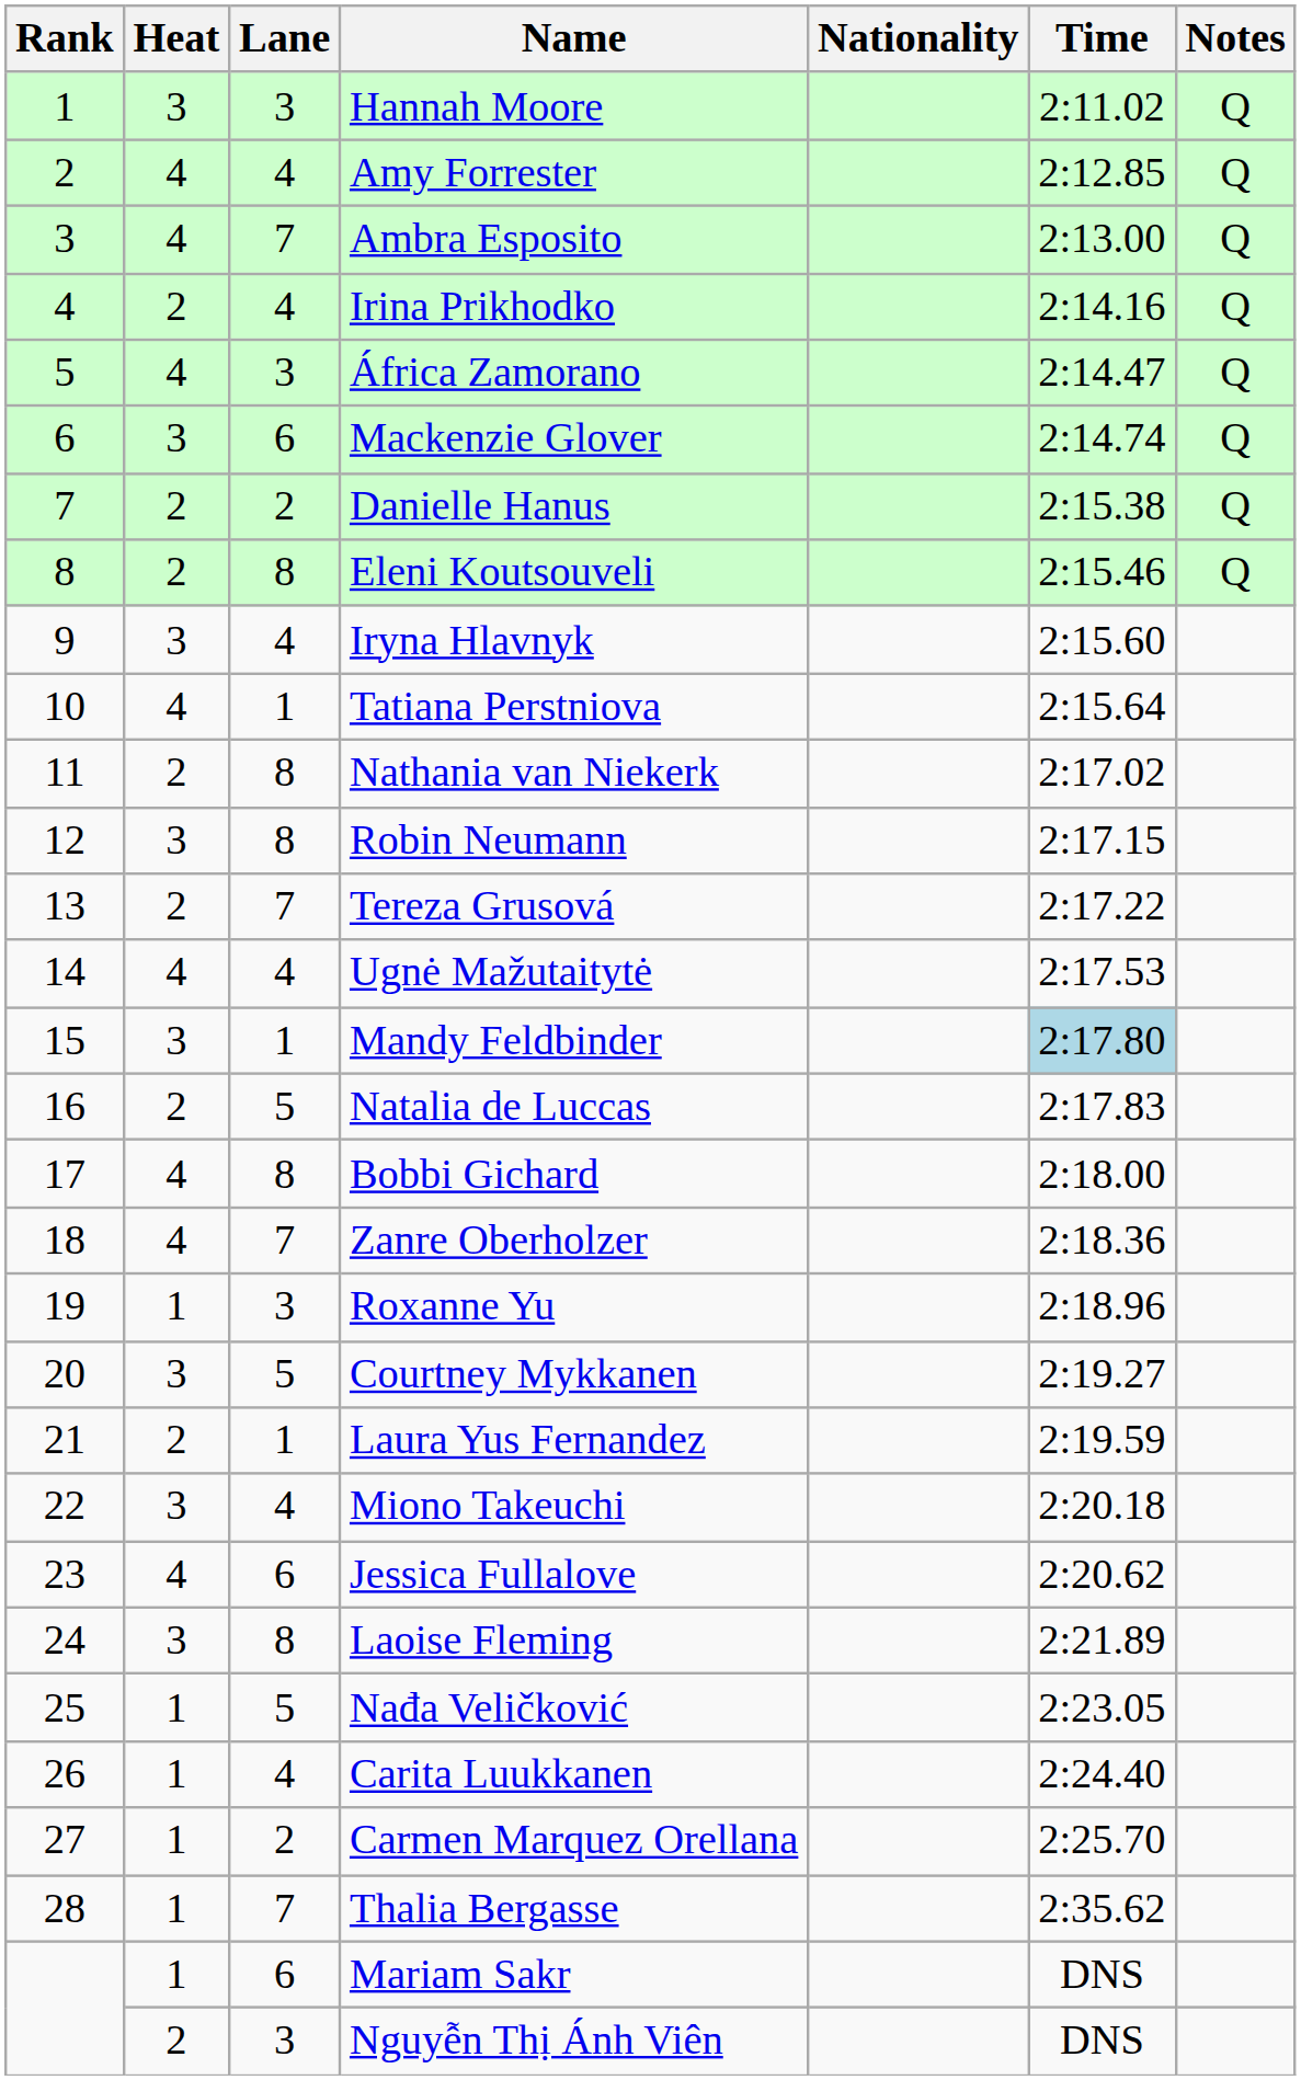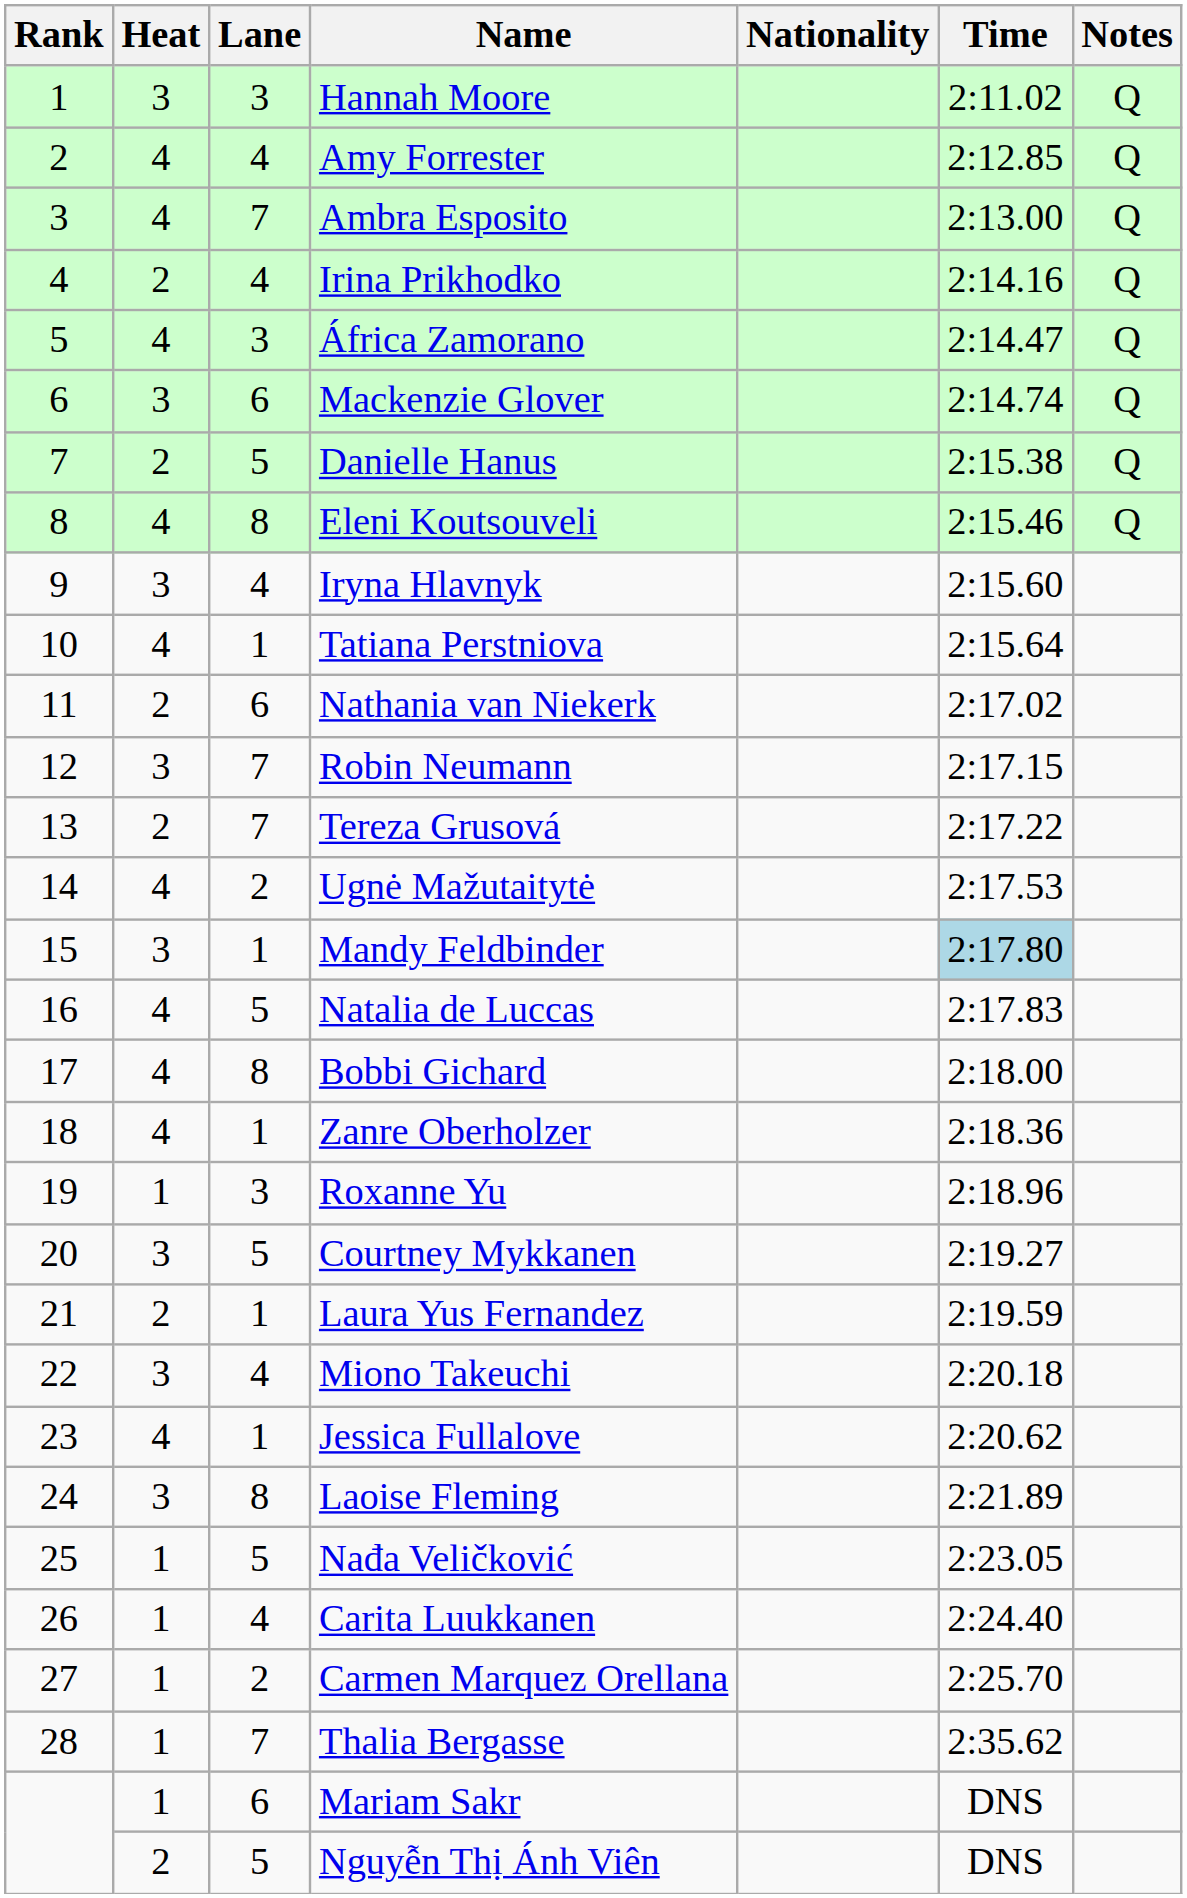Danielle Hanus | Lane: 2 -> 5
Eleni Koutsouveli | Heat: 2 -> 4
Nathania van Niekerk | Lane: 8 -> 6
Robin Neumann | Lane: 8 -> 7
Ugnė Mažutaitytė | Lane: 4 -> 2
Natalia de Luccas | Heat: 2 -> 4
Zanre Oberholzer | Lane: 7 -> 1
Jessica Fullalove | Lane: 6 -> 1
Nguyễn Thị Ánh Viên | Lane: 3 -> 5
